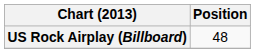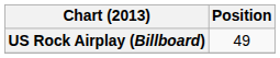US Rock Airplay (Billboard) | Position: 48 -> 49
